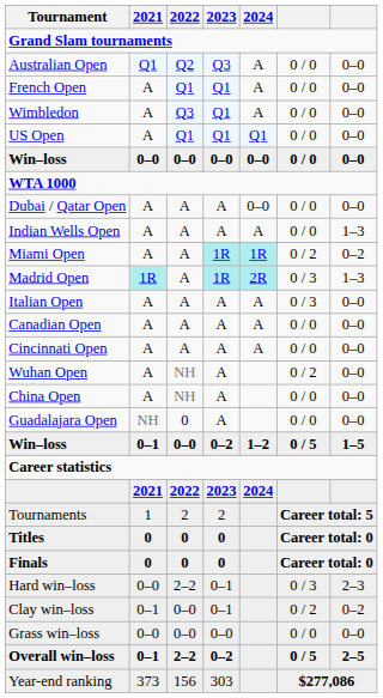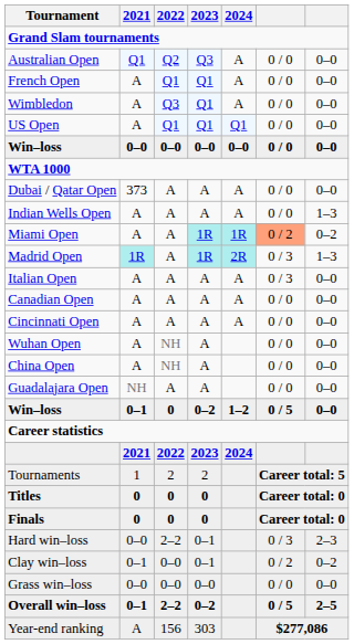Dubai / Qatar Open | 2021: A -> 373
Dubai / Qatar Open | 2024: 0–0 -> A
Miami Open | column 6: no background -> lightsalmon background
Wuhan Open | column 6: 0 / 2 -> 0 / 0
Guadalajara Open | 2022: 0 -> A
Win–loss / 0–2 | 2022: 0–0 -> 0
Win–loss / 0–2 | column 7: 1–5 -> 0–0
Year-end ranking | 2021: 373 -> A
